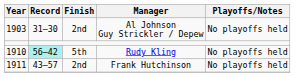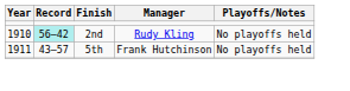- row: 1903 | 31–30 | 2nd | Al Johnson Guy Strickler / Depew | No playoffs held
Rudy Kling | Finish: 5th -> 2nd
Frank Hutchinson | Finish: 2nd -> 5th
